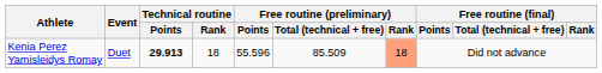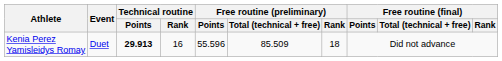Kenia Perez Yamisleidys Romay | Technical routine / Rank: 18 -> 16
Kenia Perez Yamisleidys Romay | Free routine (preliminary) / Rank: lightsalmon background -> no background
